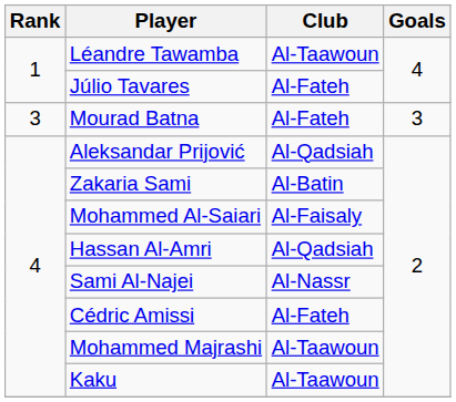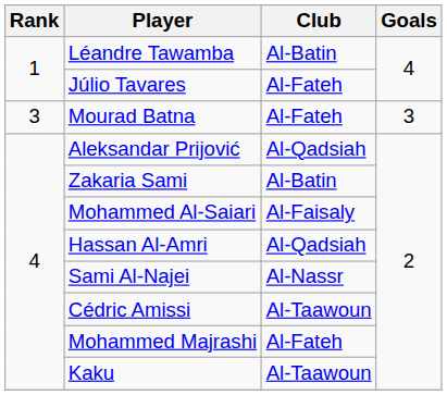Léandre Tawamba | Club: Al-Taawoun -> Al-Batin
Cédric Amissi | Club: Al-Fateh -> Al-Taawoun
Mohammed Majrashi | Club: Al-Taawoun -> Al-Fateh
